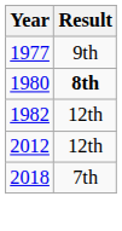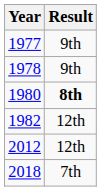+ row: 1978 | 9th
